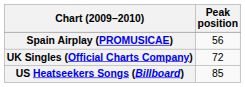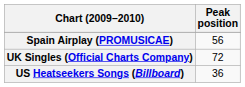US Heatseekers Songs (Billboard) | Peak position: 85 -> 36
